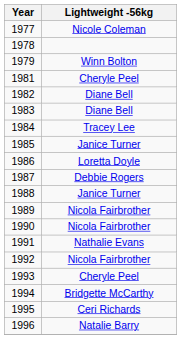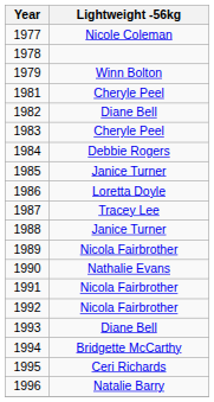1983 | Lightweight -56kg: Diane Bell -> Cheryle Peel
1984 | Lightweight -56kg: Tracey Lee -> Debbie Rogers
1987 | Lightweight -56kg: Debbie Rogers -> Tracey Lee
1990 | Lightweight -56kg: Nicola Fairbrother -> Nathalie Evans
1991 | Lightweight -56kg: Nathalie Evans -> Nicola Fairbrother
1993 | Lightweight -56kg: Cheryle Peel -> Diane Bell
